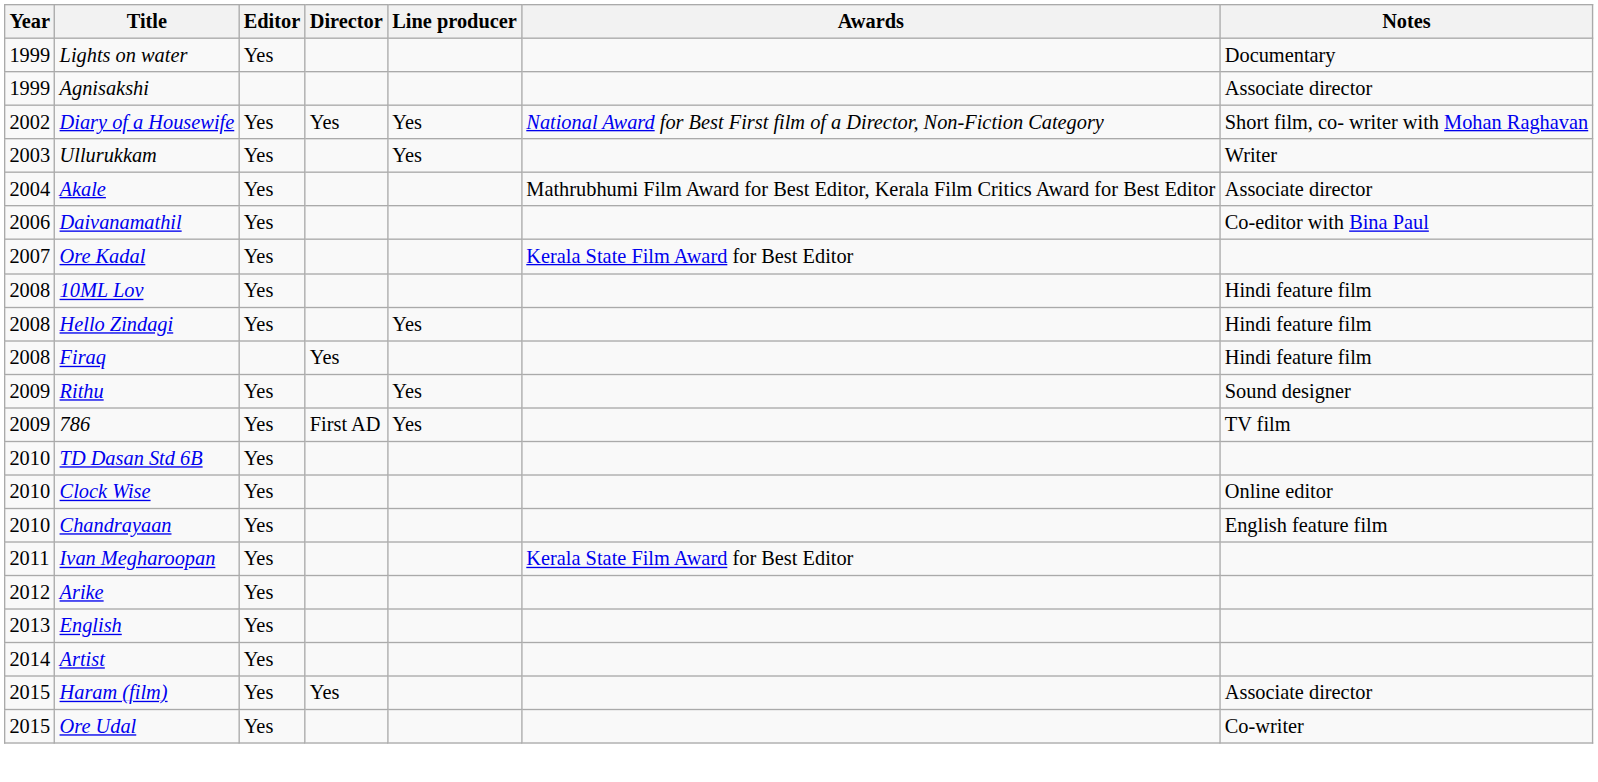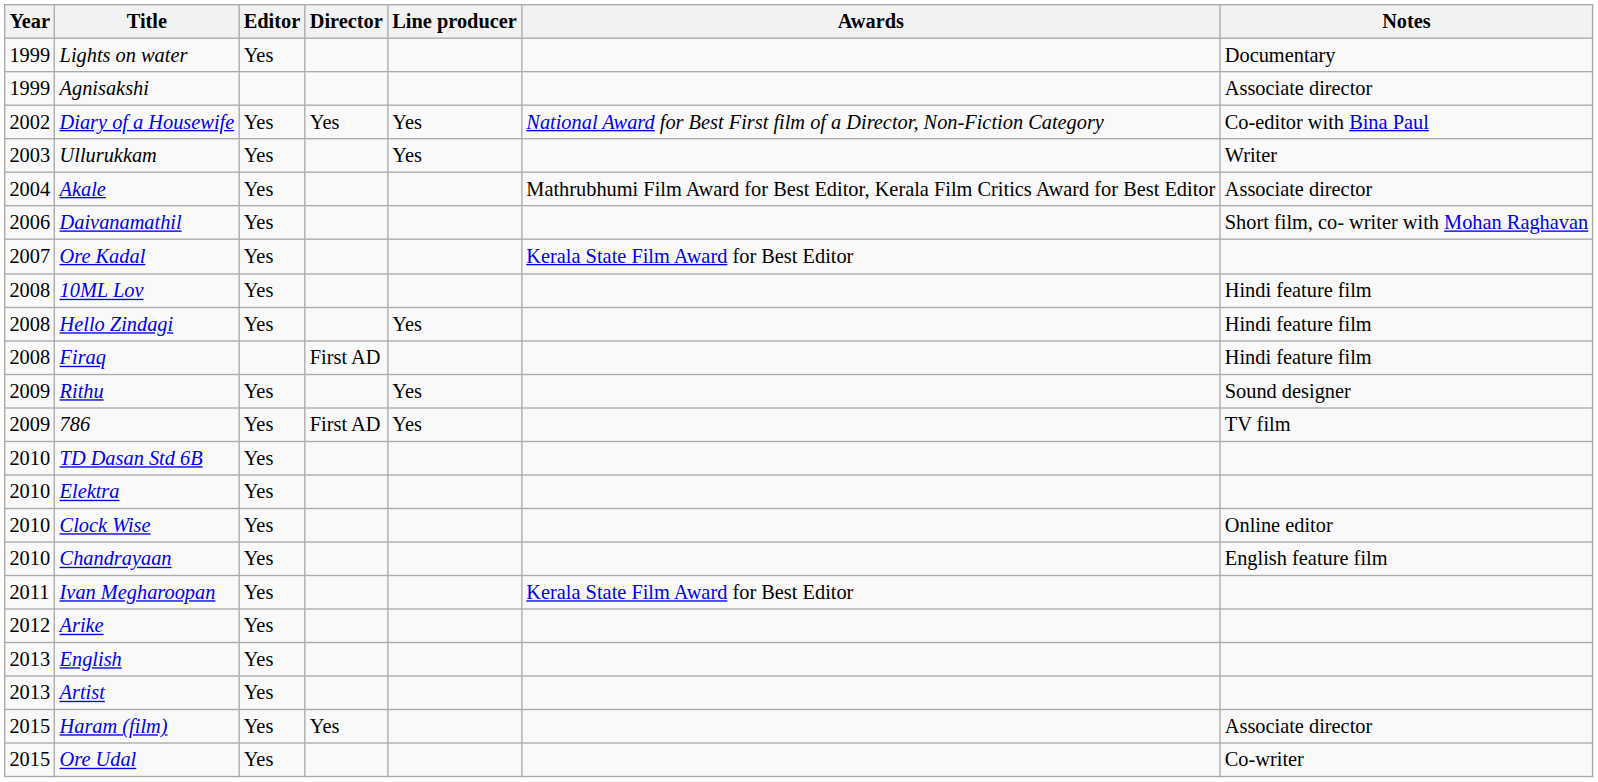Diary of a Housewife | Notes: Short film, co- writer with Mohan Raghavan -> Co-editor with Bina Paul
Daivanamathil | Notes: Co-editor with Bina Paul -> Short film, co- writer with Mohan Raghavan
Firaq | Director: Yes -> First AD
+ row: 2010 | Elektra | Yes
Artist | Year: 2014 -> 2013
